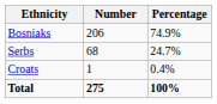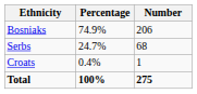columns swapped: Number <-> Percentage
